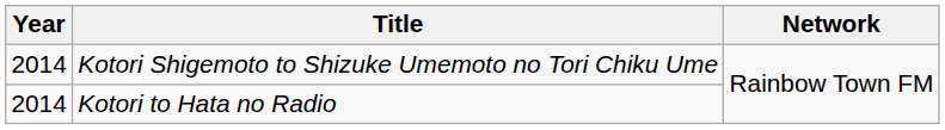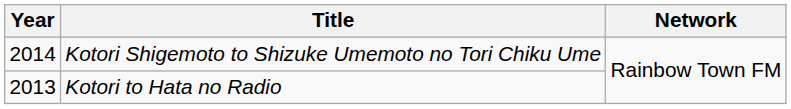Kotori to Hata no Radio | Year: 2014 -> 2013
